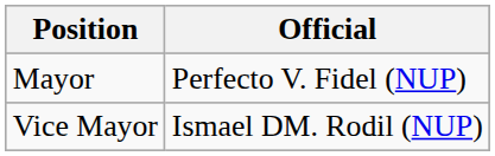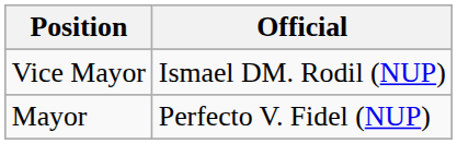rows swapped: Mayor <-> Vice Mayor
